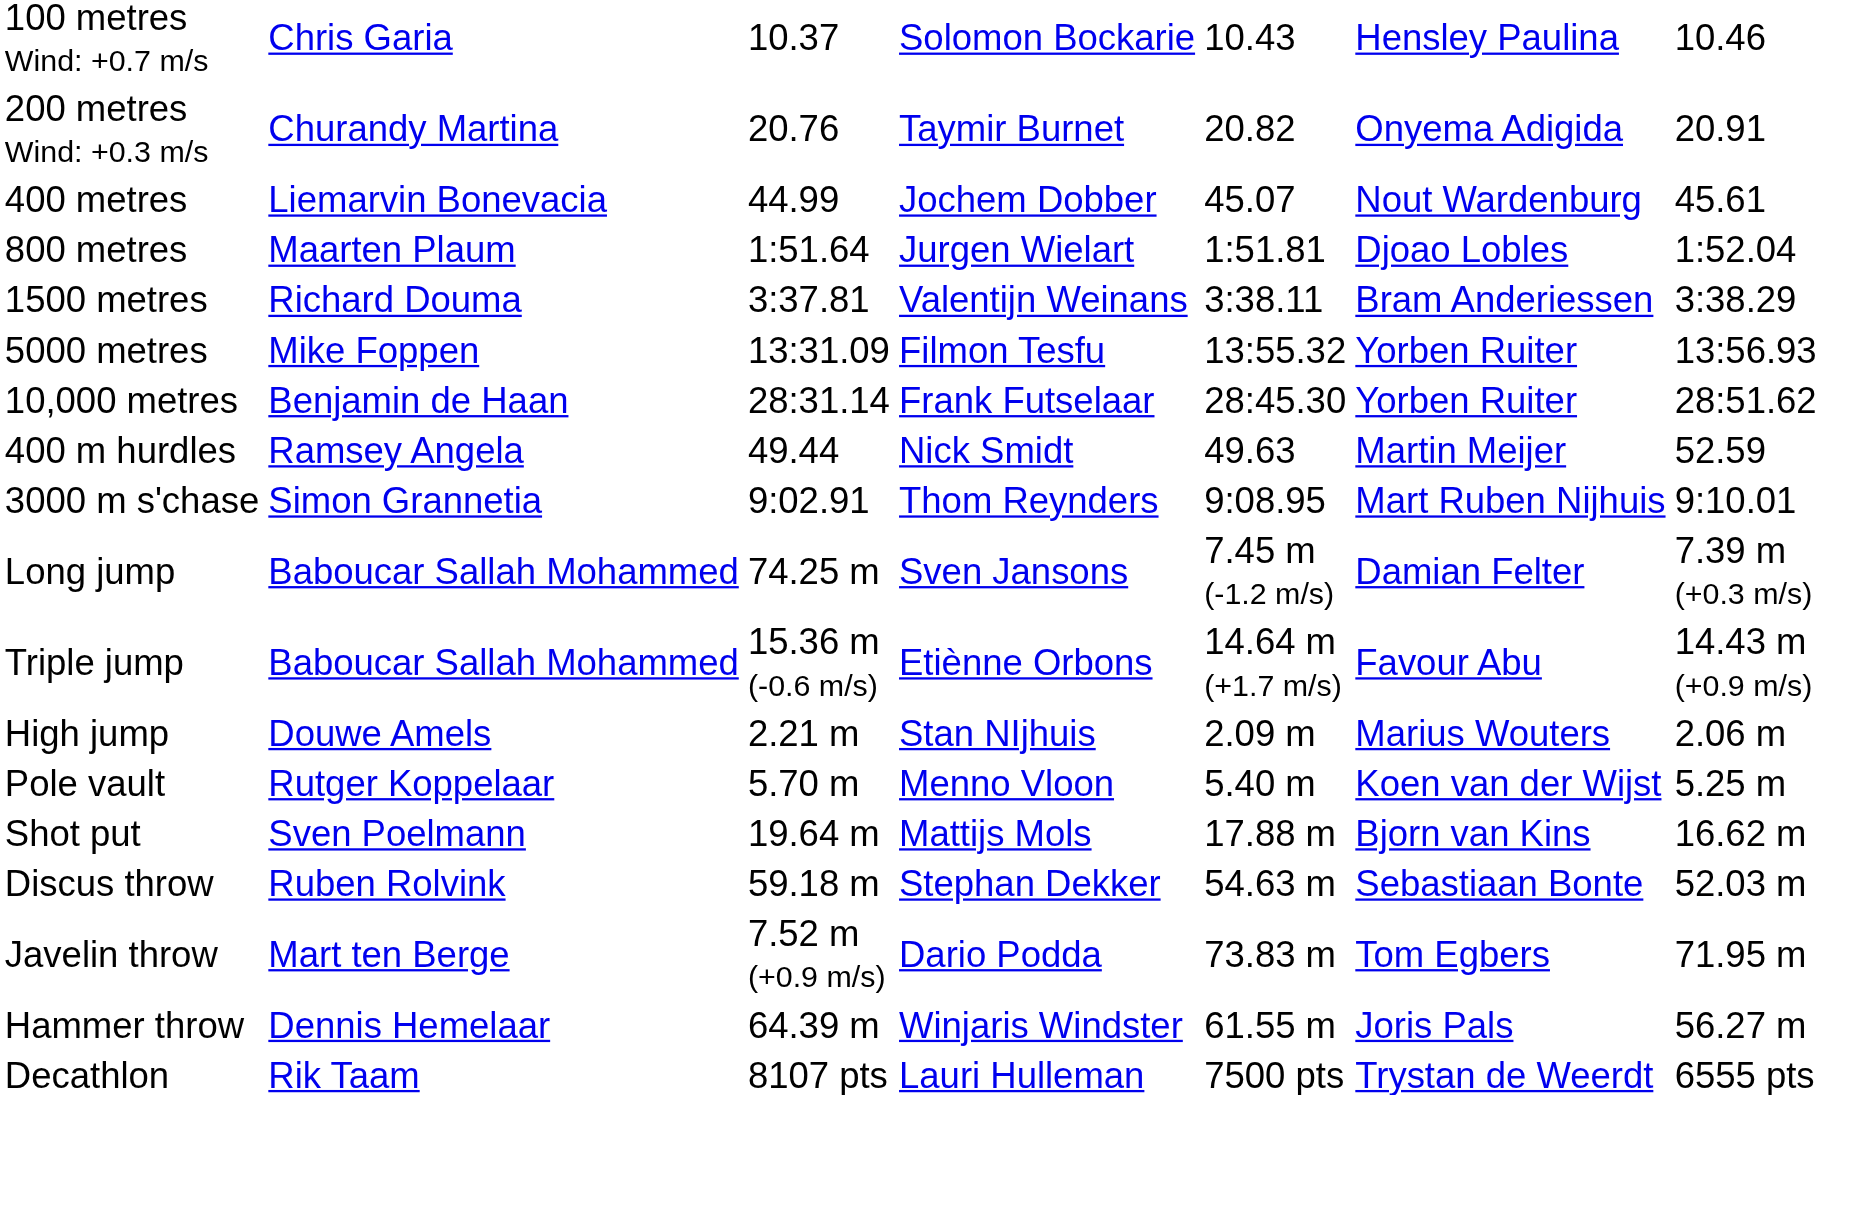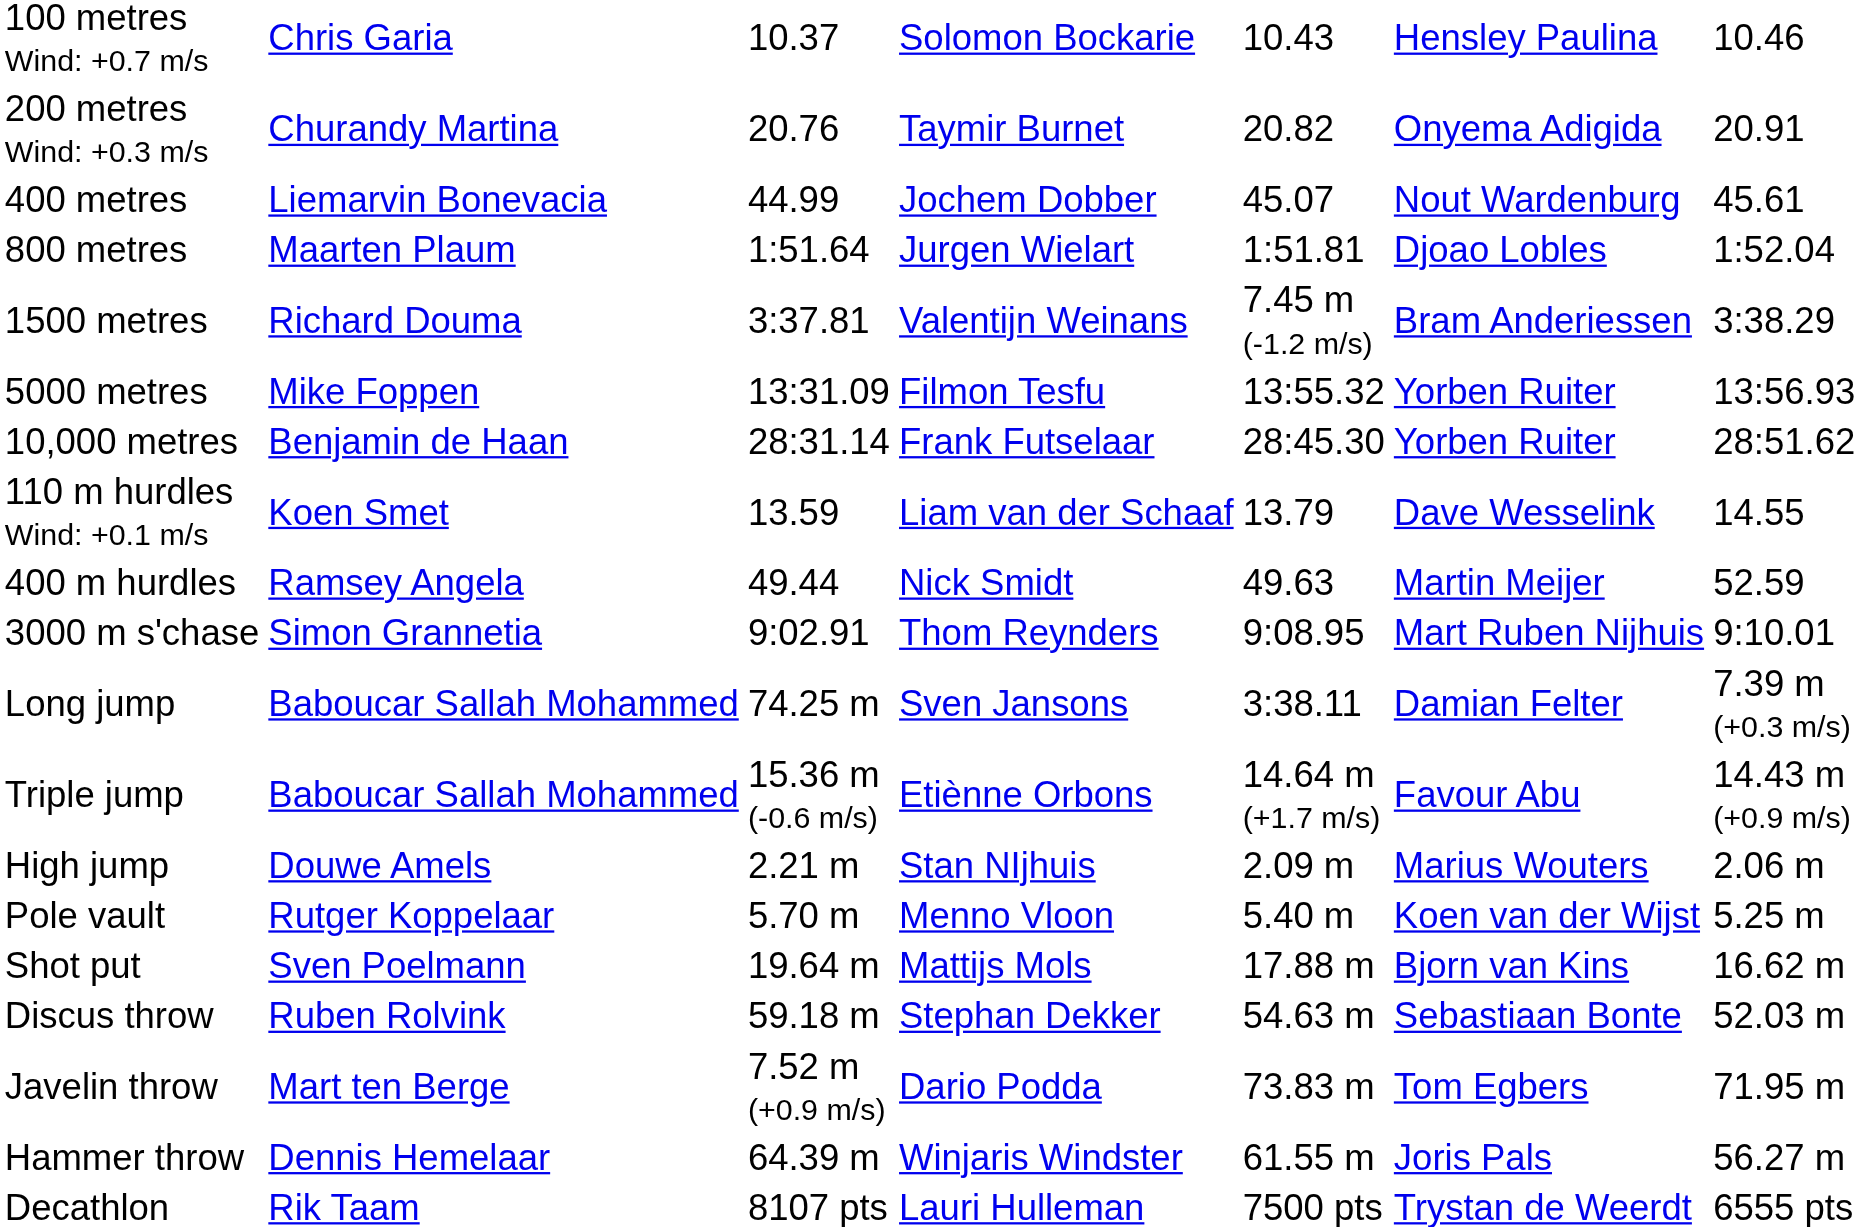1500 metres | column 5: 3:38.11 -> 7.45 m (-1.2 m/s)
+ row: 110 m hurdles Wind: +0.1 m/s | Koen Smet | 13.59 | Liam van der Schaaf | 13.79 | Dave Wesselink | 14.55
Long jump | column 5: 7.45 m (-1.2 m/s) -> 3:38.11
